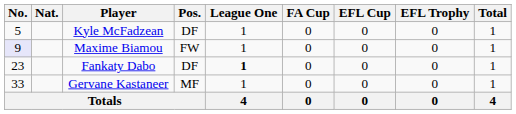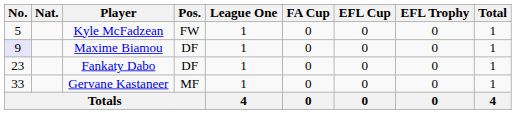Kyle McFadzean | Pos.: DF -> FW
Maxime Biamou | Pos.: FW -> DF
Fankaty Dabo | League One: bold -> normal
